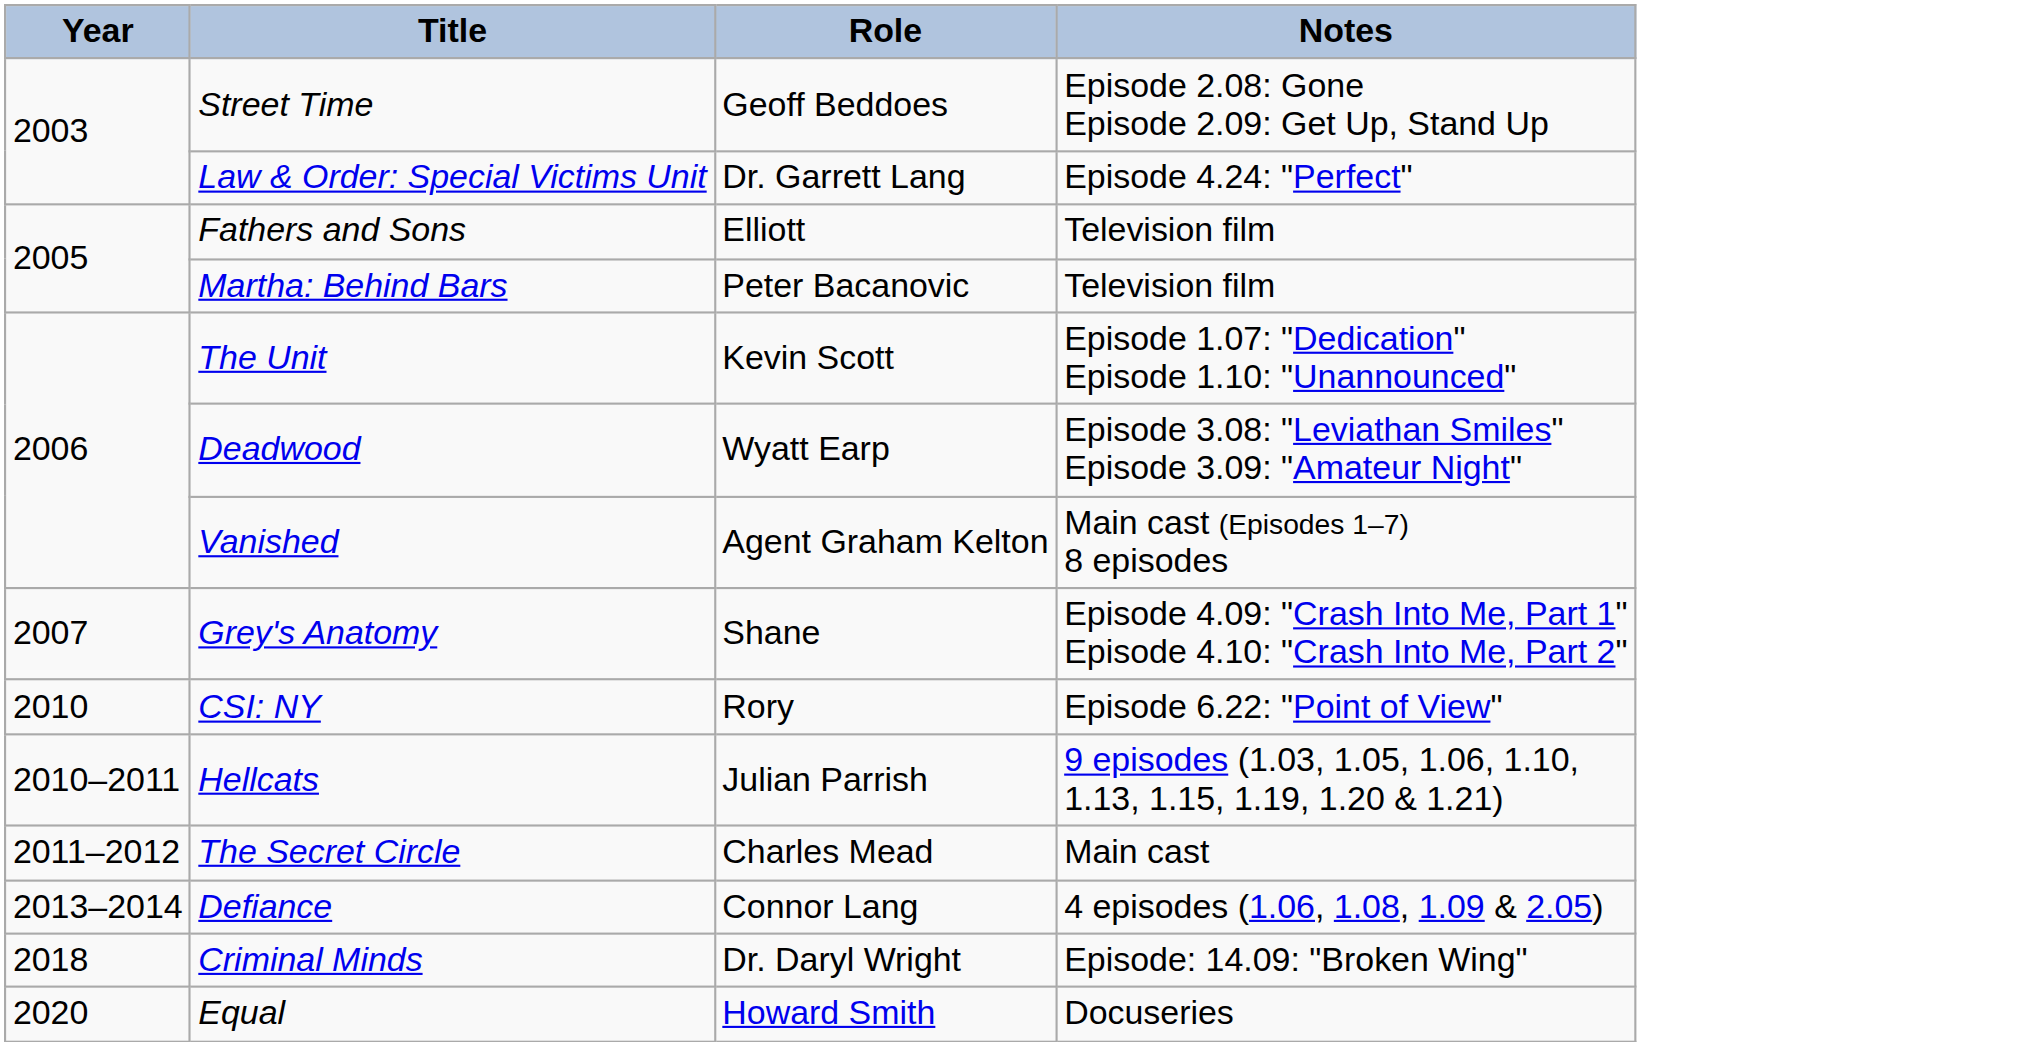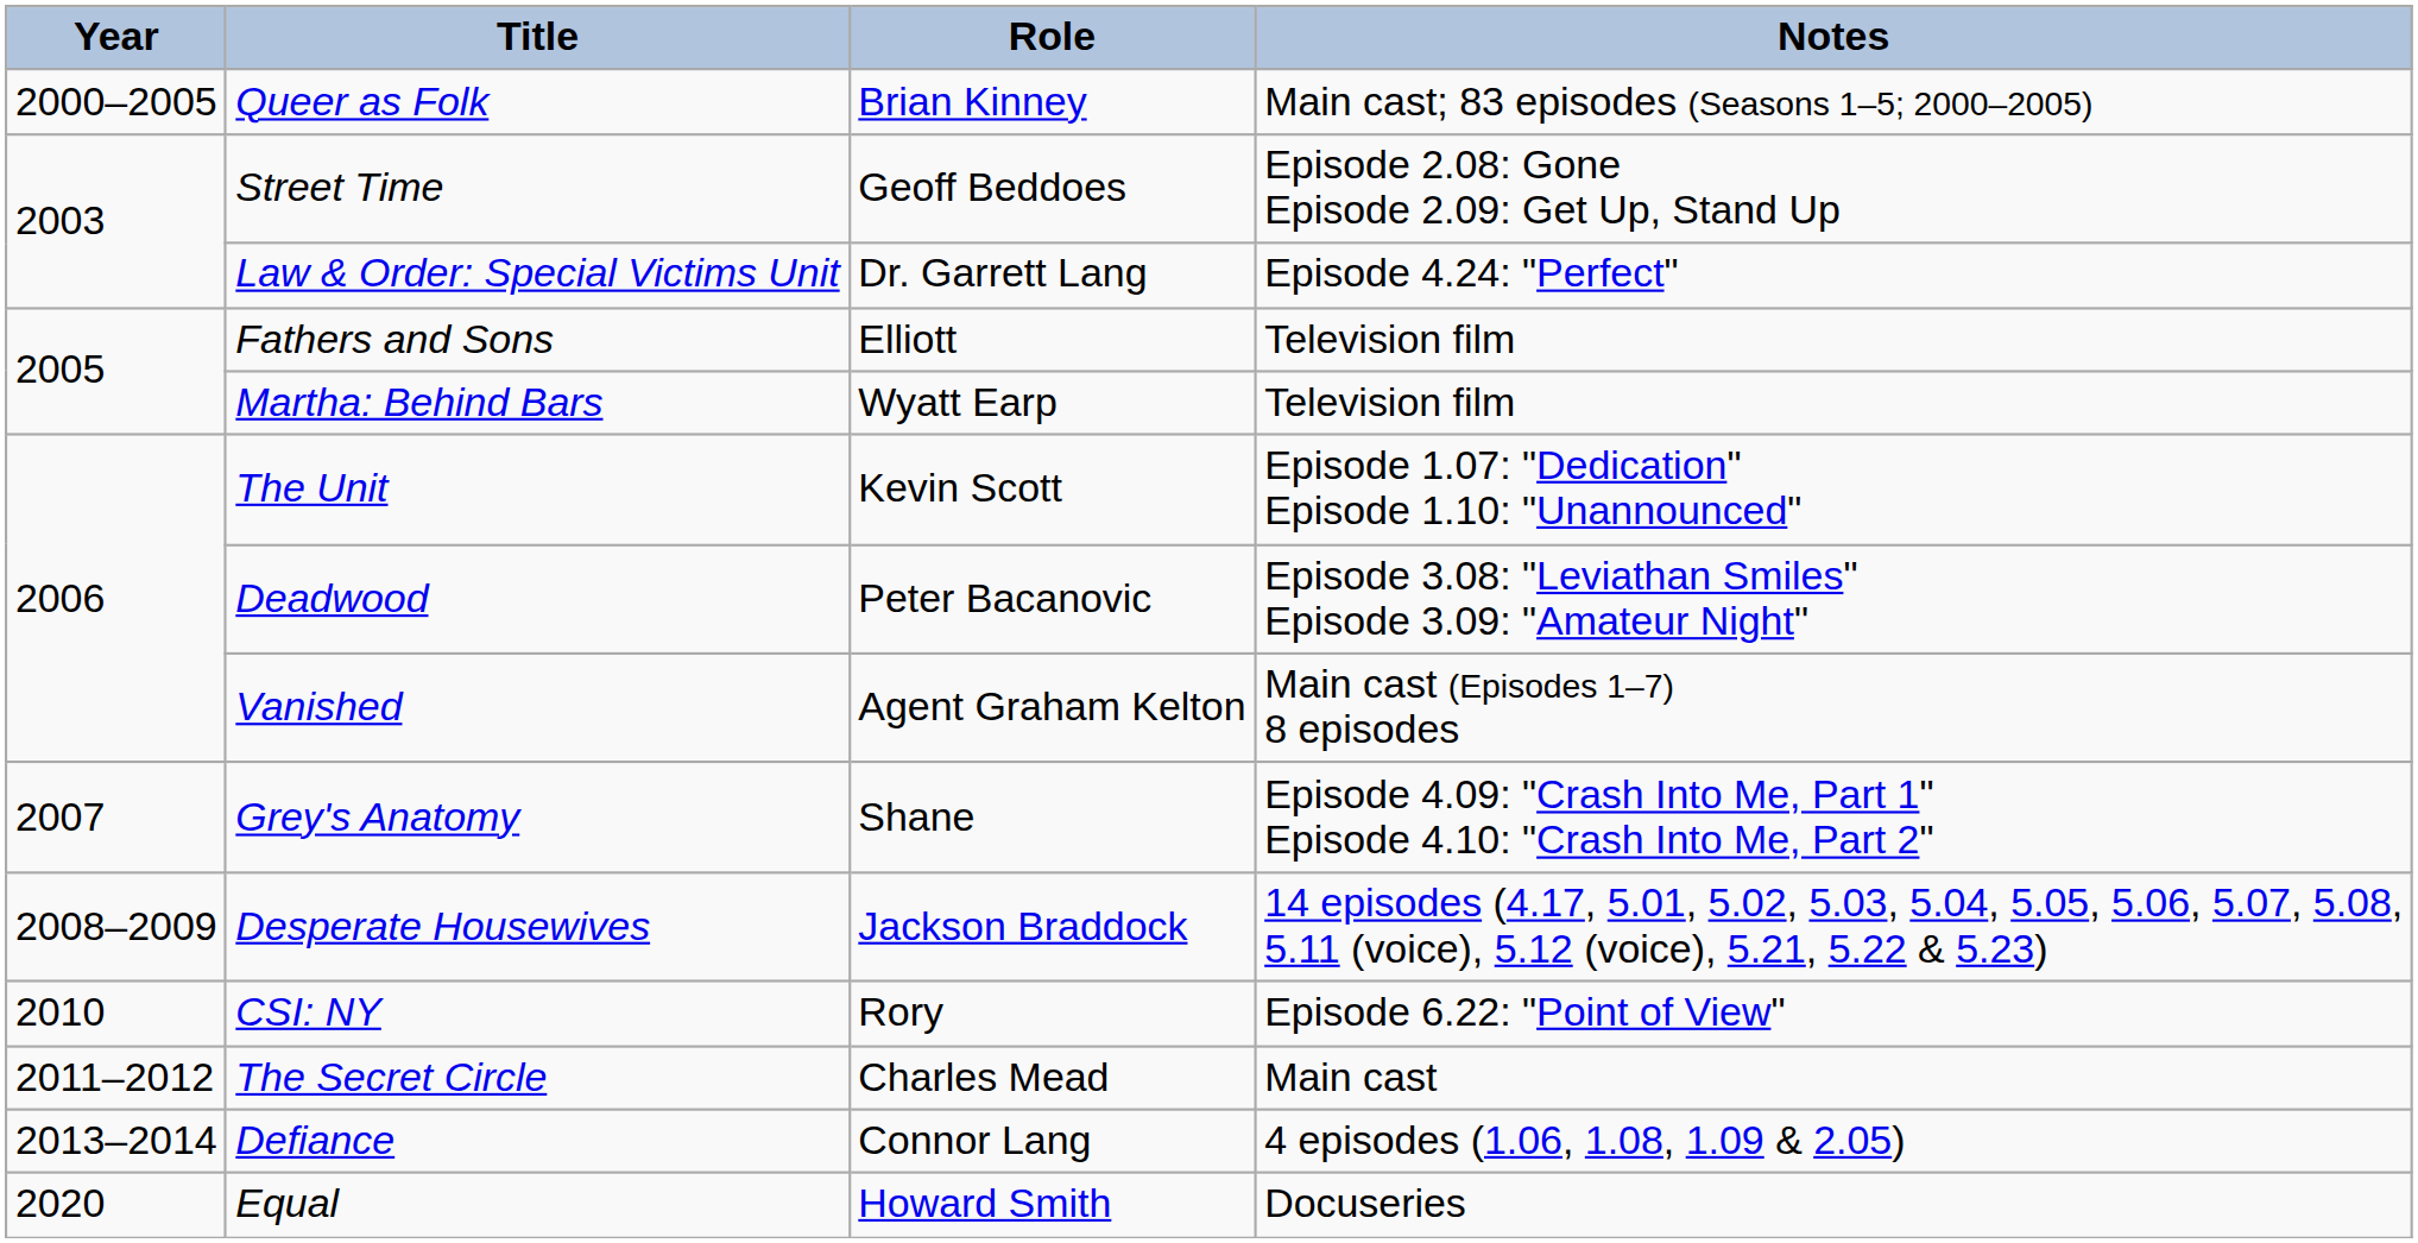+ row: 2000–2005 | Queer as Folk | Brian Kinney | Main cast; 83 episodes (Seasons 1–5; 2000–2005)
Martha: Behind Bars | Role: Peter Bacanovic -> Wyatt Earp
Deadwood | Role: Wyatt Earp -> Peter Bacanovic
+ row: 2008–2009 | Desperate Housewives | Jackson Braddock | 14 episodes (4.17, 5.01, 5.02, 5.03, 5.04, 5.05, 5.06, 5.07, 5.08, 5.11 (voice), 5.12 (voice), 5.21, 5.22 & 5.23)
- row: 2010–2011 | Hellcats | Julian Parrish | 9 episodes (1.03, 1.05, 1.06, 1.10, 1.13, 1.15, 1.19, 1.20 & 1.21)
- row: 2018 | Criminal Minds | Dr. Daryl Wright | Episode: 14.09: "Broken Wing"
